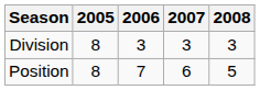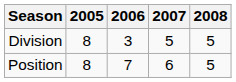Division | 2007: 3 -> 5
Division | 2008: 3 -> 5
